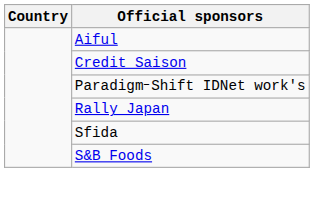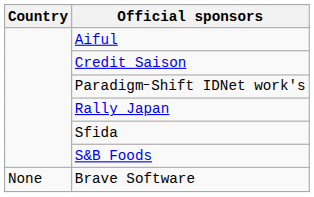+ row: None | Brave Software
